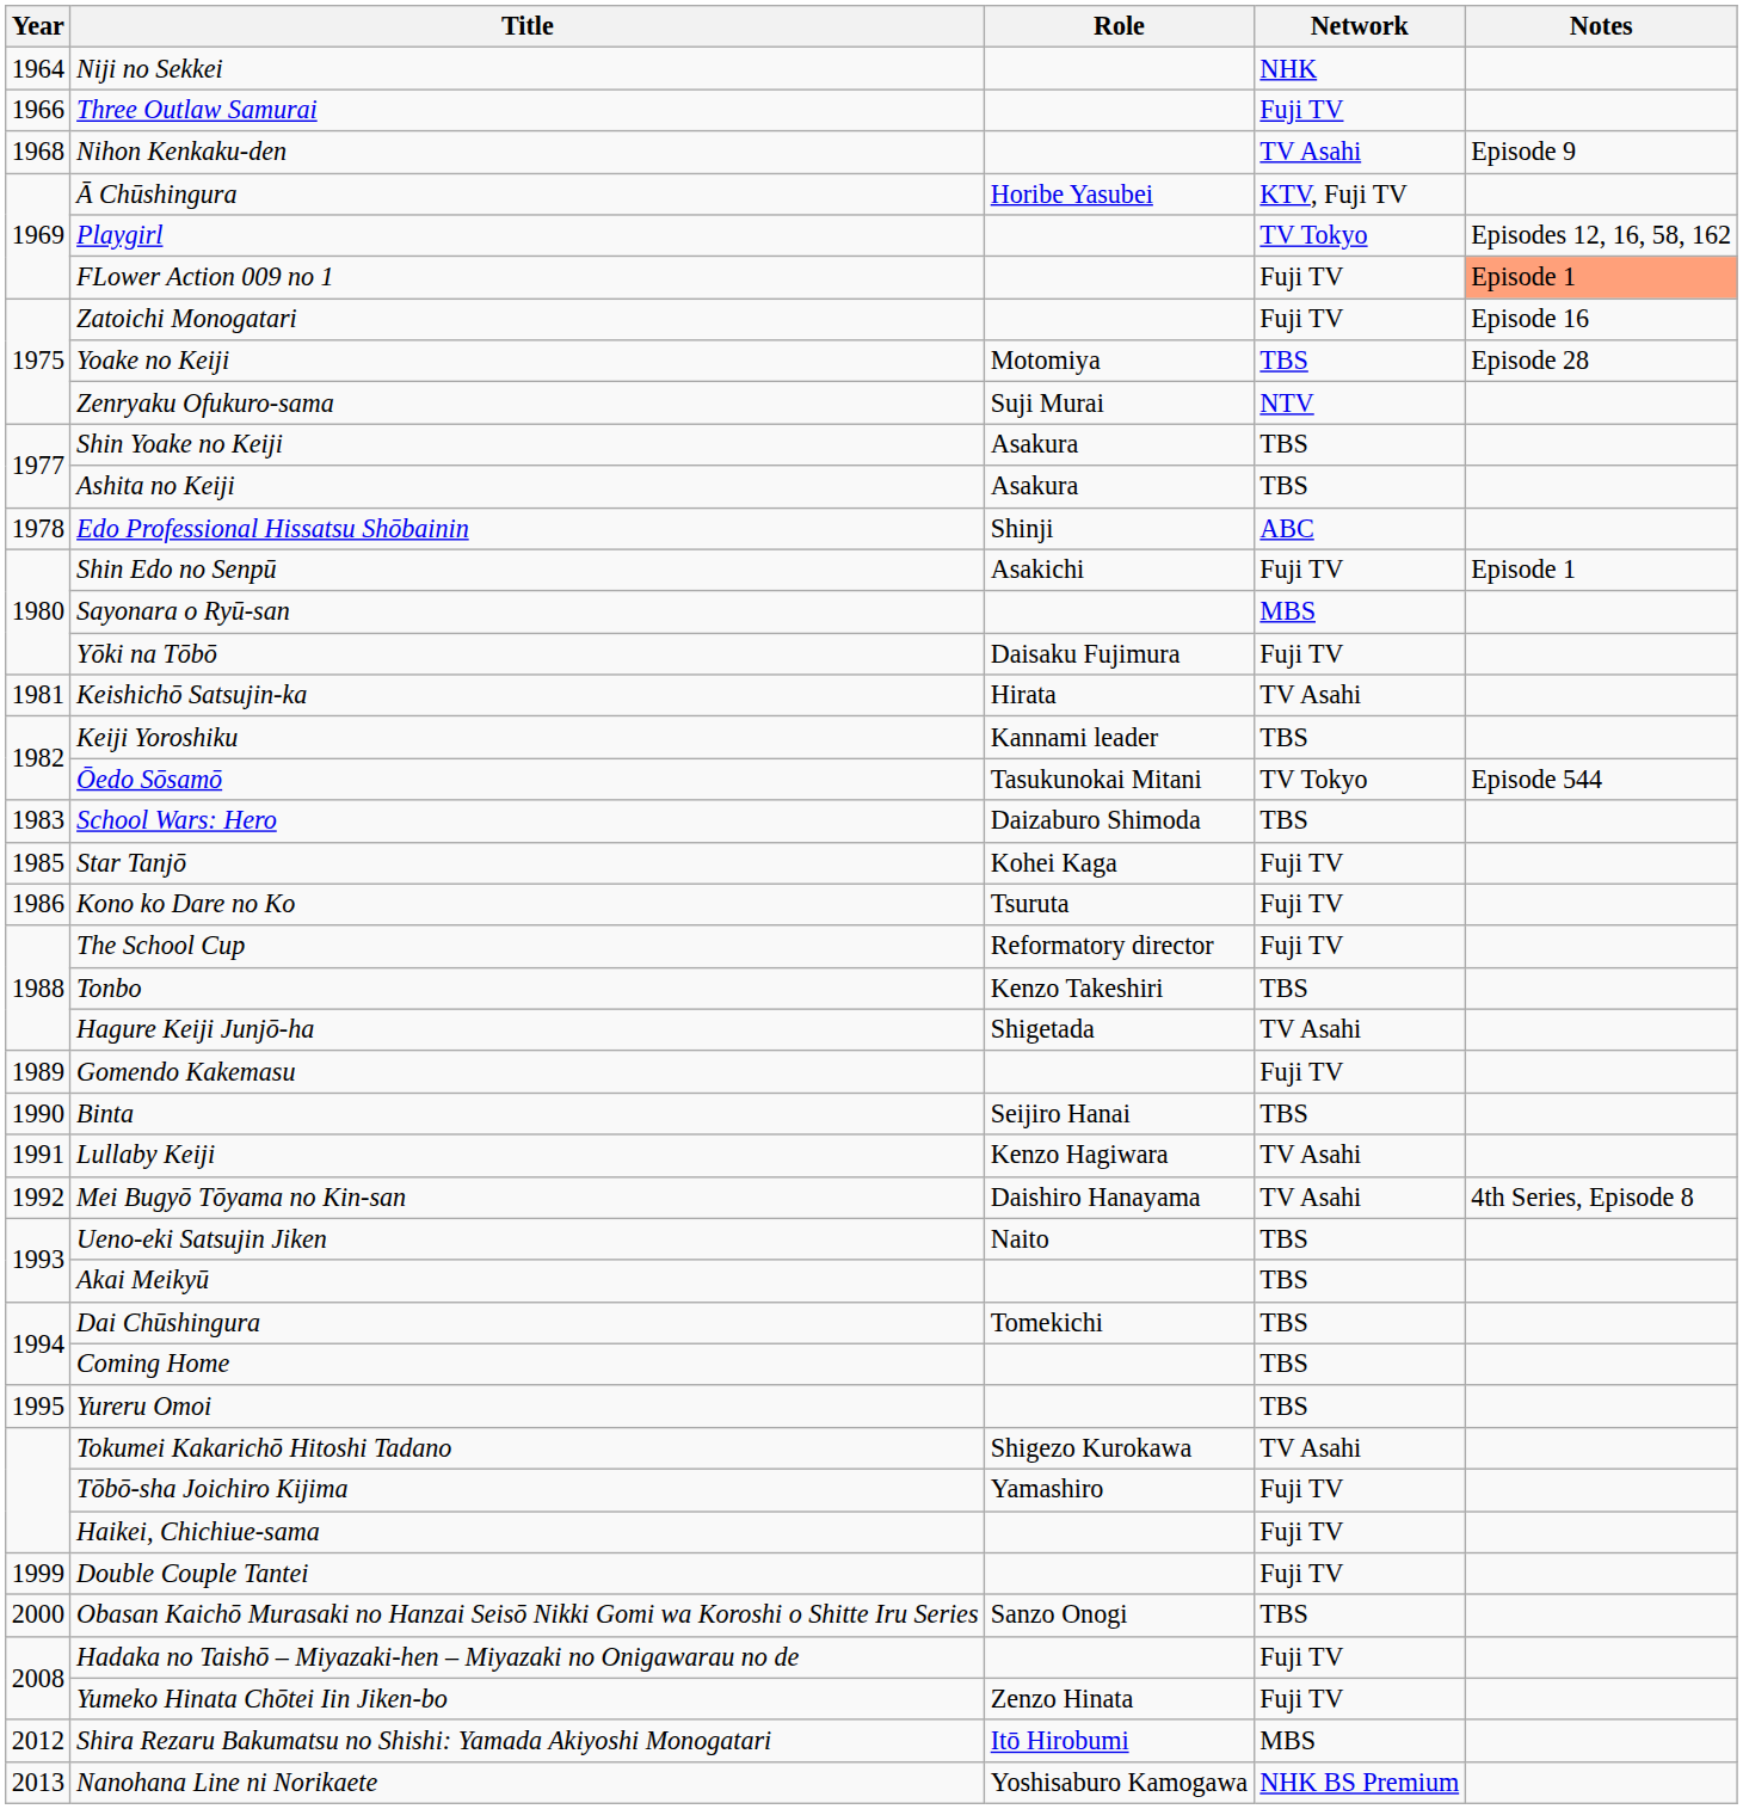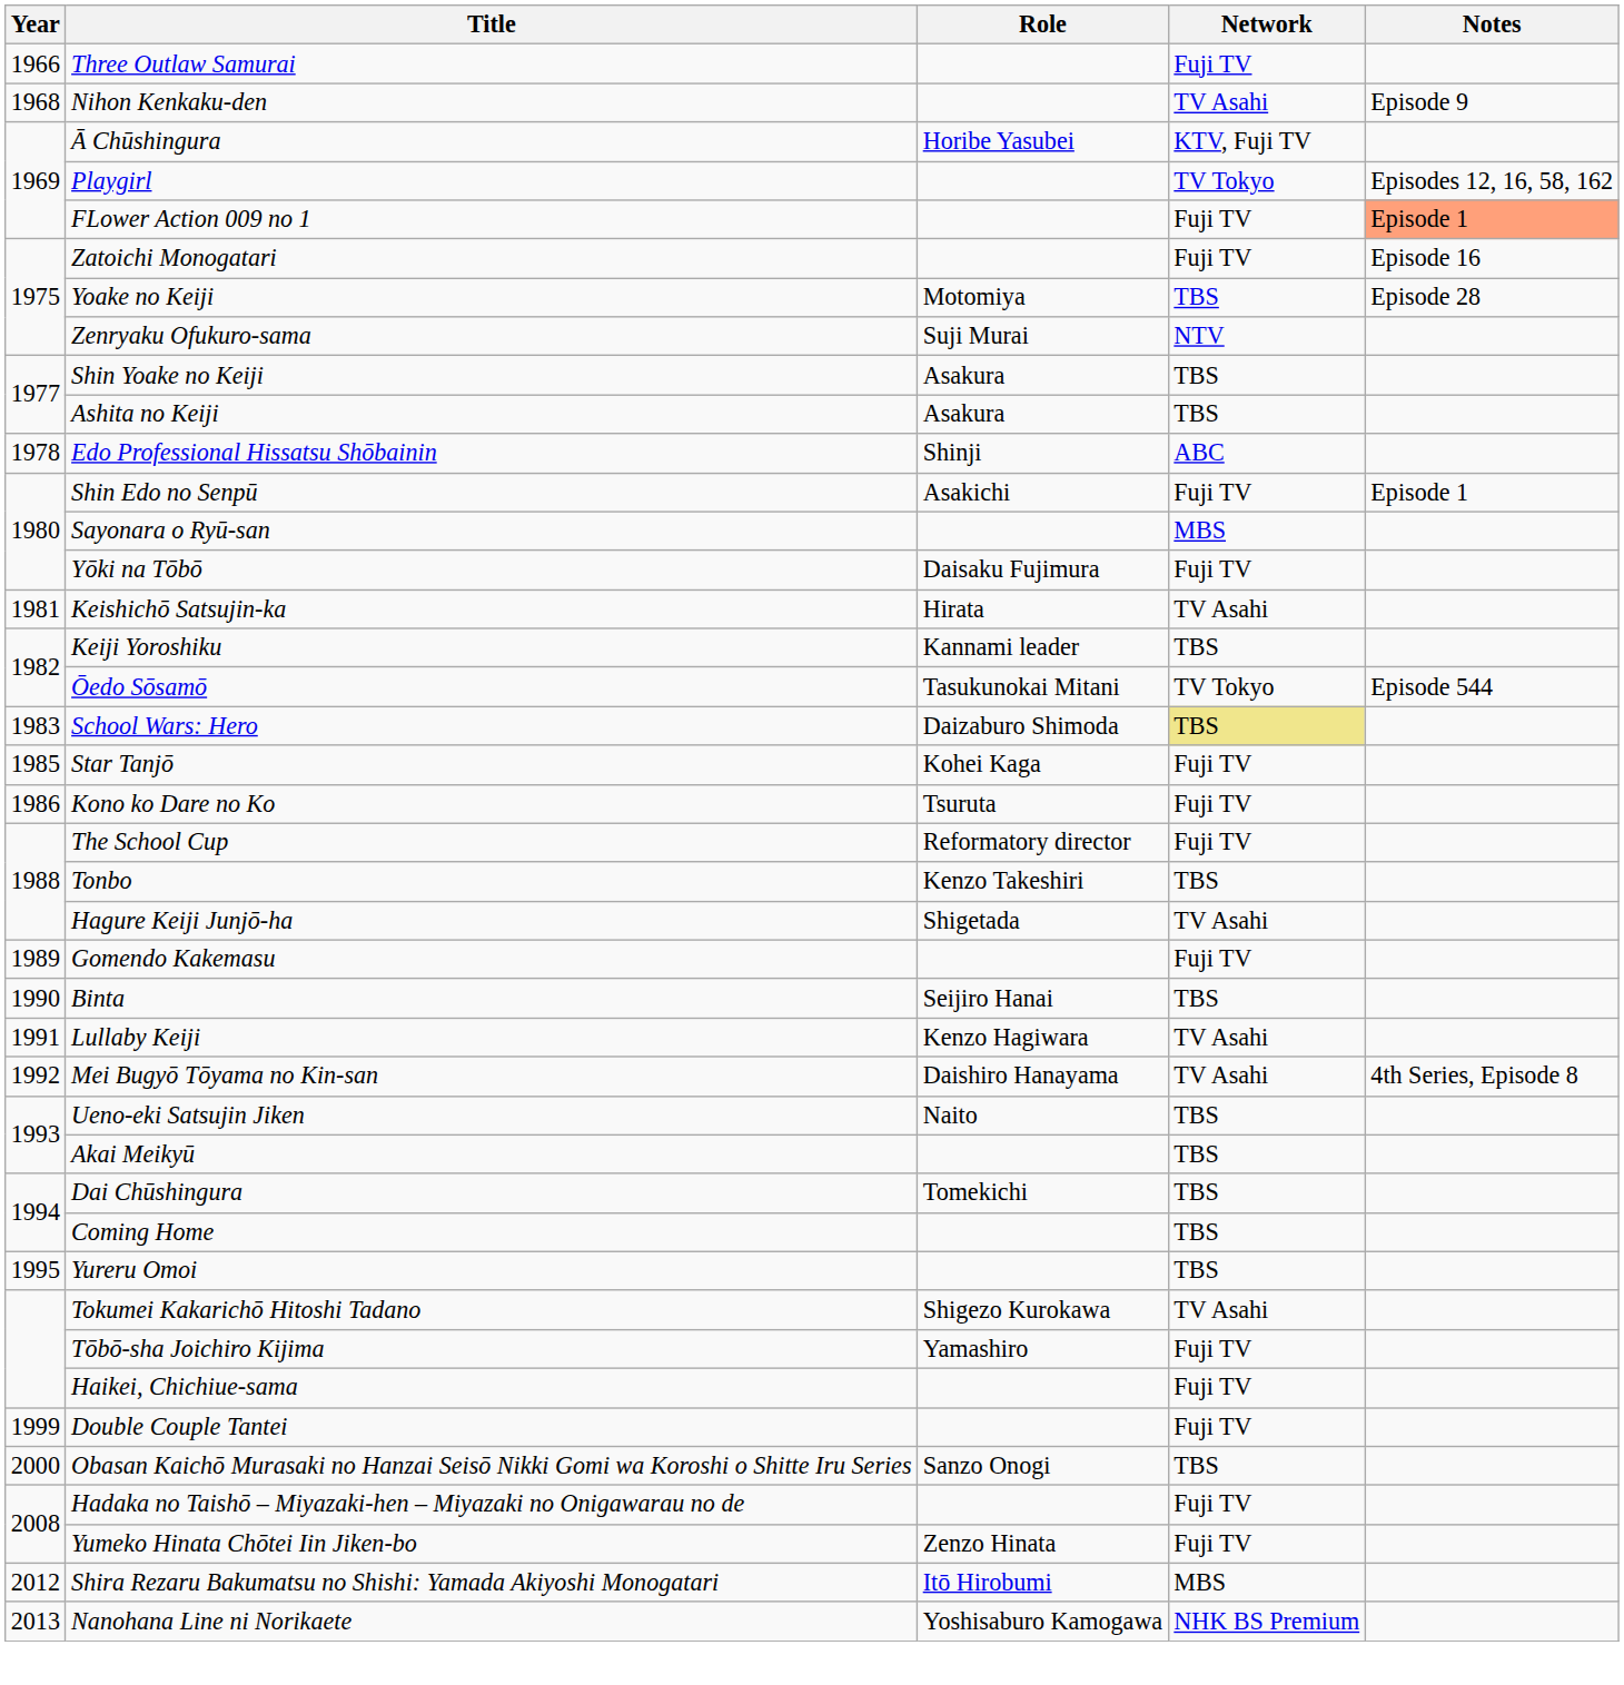- row: 1964 | Niji no Sekkei | NHK
School Wars: Hero | Network: no background -> khaki background
